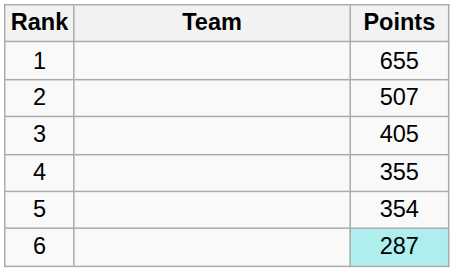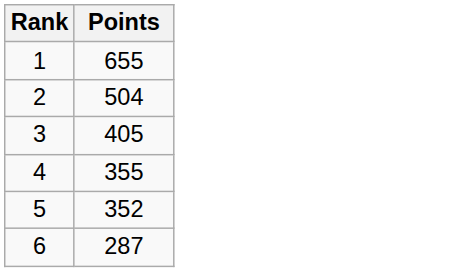- column: Team
2 | Points: 507 -> 504
5 | Points: 354 -> 352
6 | Points: paleturquoise background -> no background
